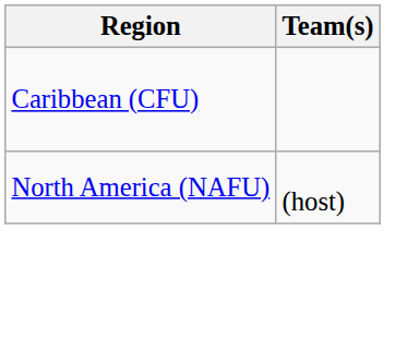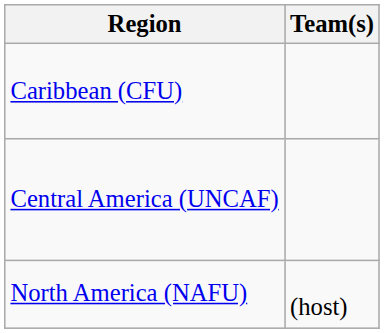+ row: Central America (UNCAF)
